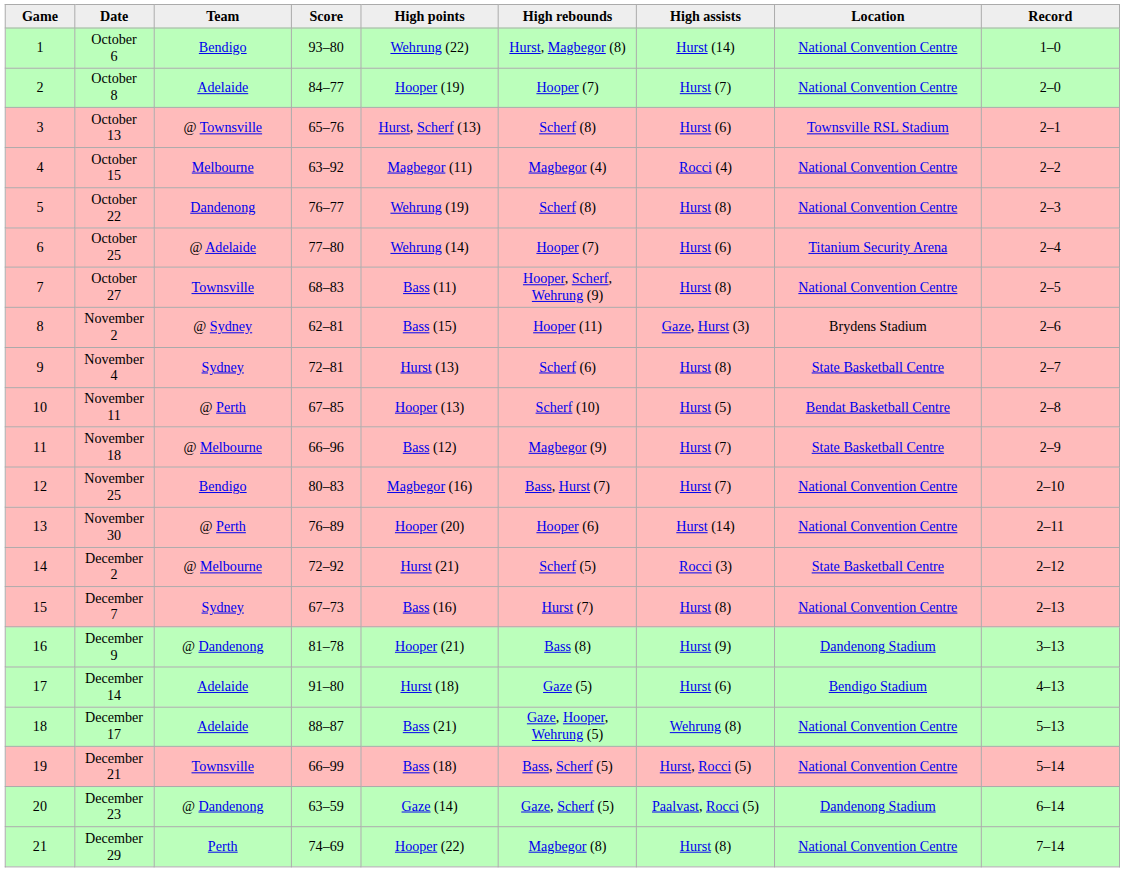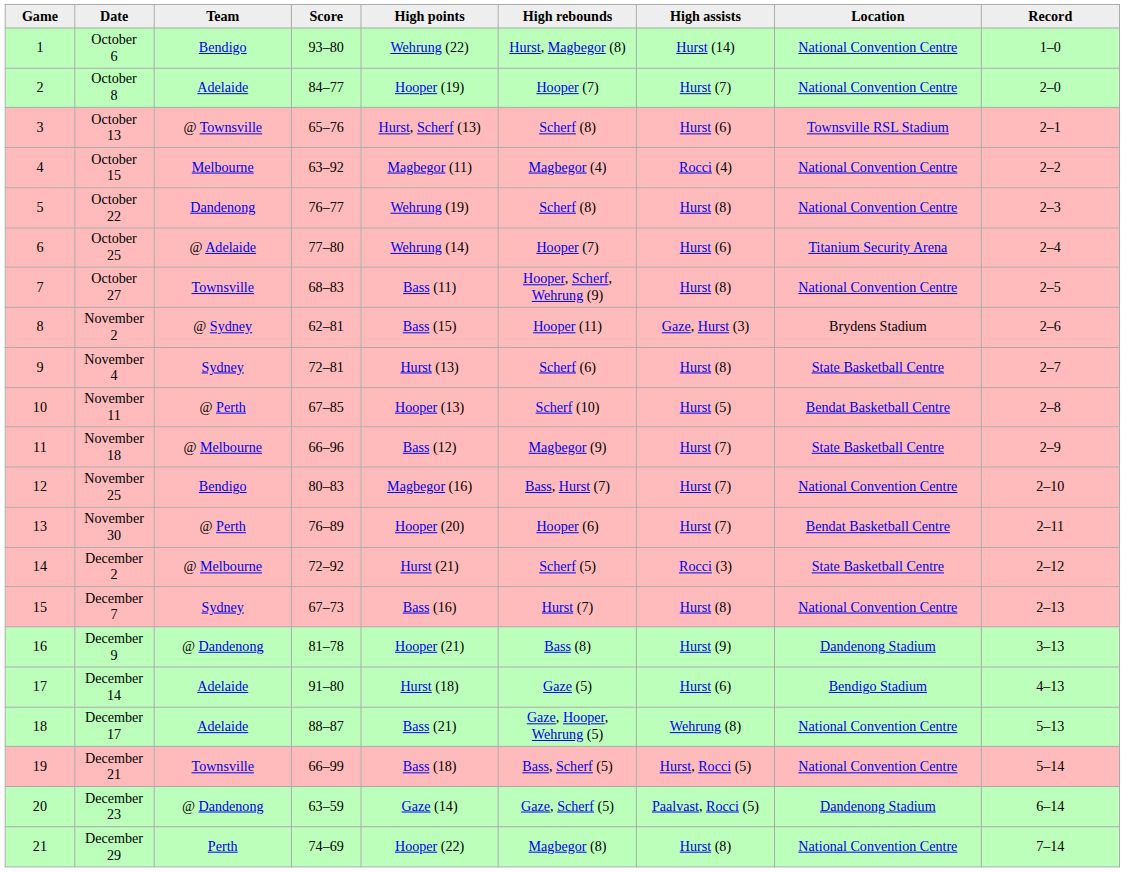November 30 | High assists: Hurst (14) -> Hurst (7)
November 30 | Location: National Convention Centre -> Bendat Basketball Centre
